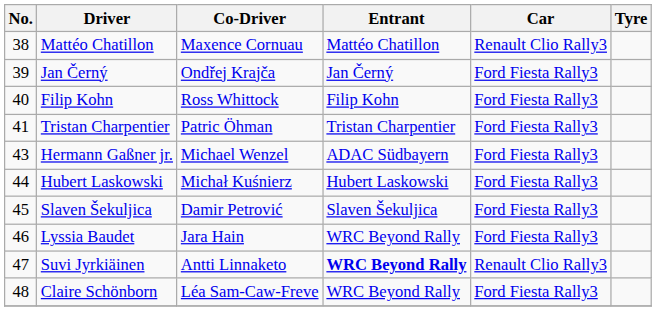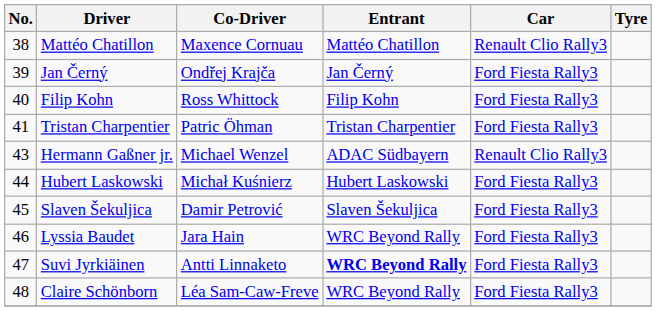Hermann Gaßner jr. | Car: Ford Fiesta Rally3 -> Renault Clio Rally3
Suvi Jyrkiäinen | Car: Renault Clio Rally3 -> Ford Fiesta Rally3
